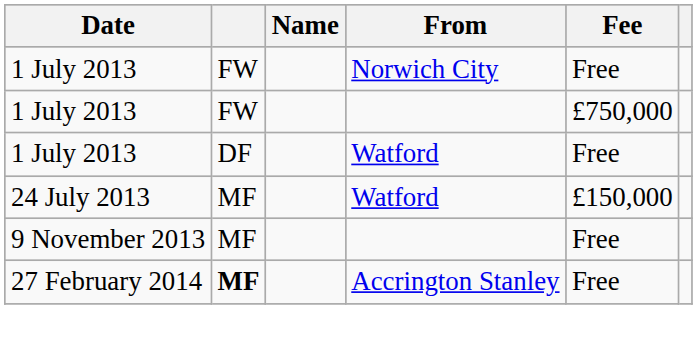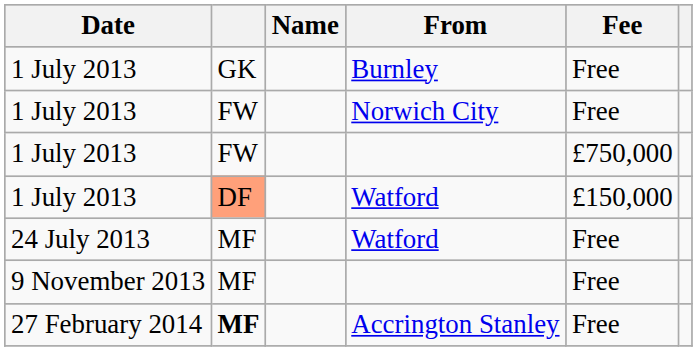+ row: 1 July 2013 | GK | Burnley | Free
1 July 2013 / Watford | column 2: no background -> lightsalmon background
1 July 2013 / Watford | Fee: Free -> £150,000
24 July 2013 / Watford | Fee: £150,000 -> Free
